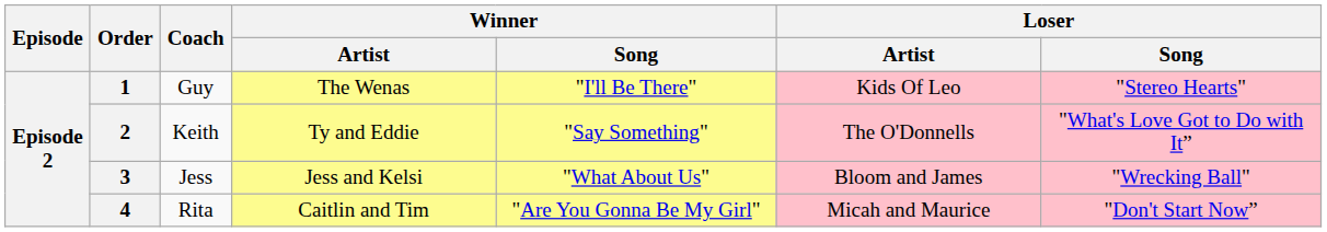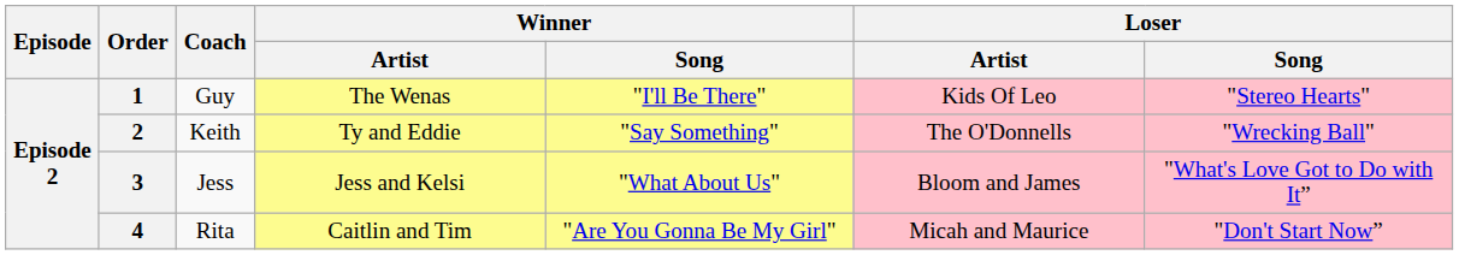2 | Loser / Song: "What's Love Got to Do with It” -> "Wrecking Ball"
3 | Loser / Song: "Wrecking Ball" -> "What's Love Got to Do with It”
